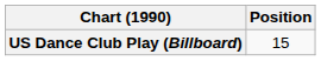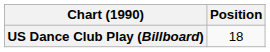US Dance Club Play (Billboard) | Position: 15 -> 18
